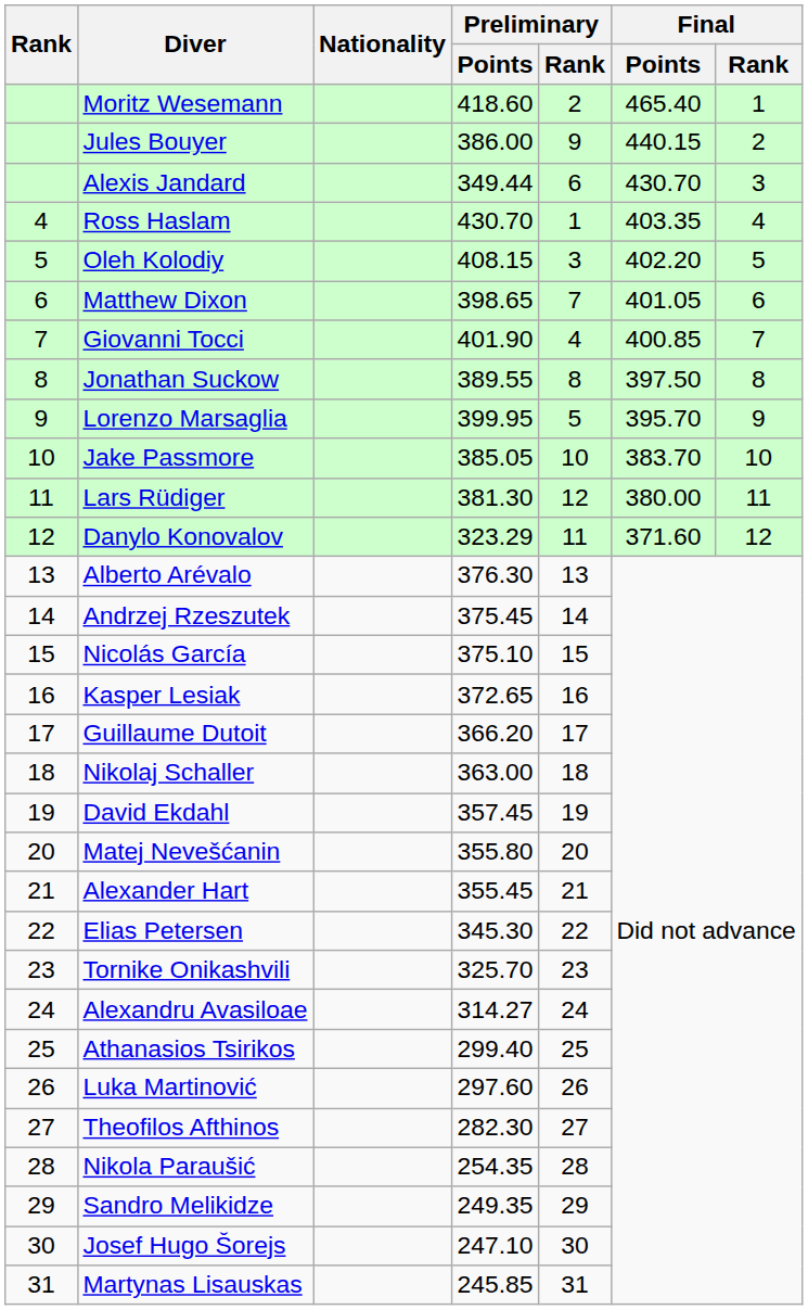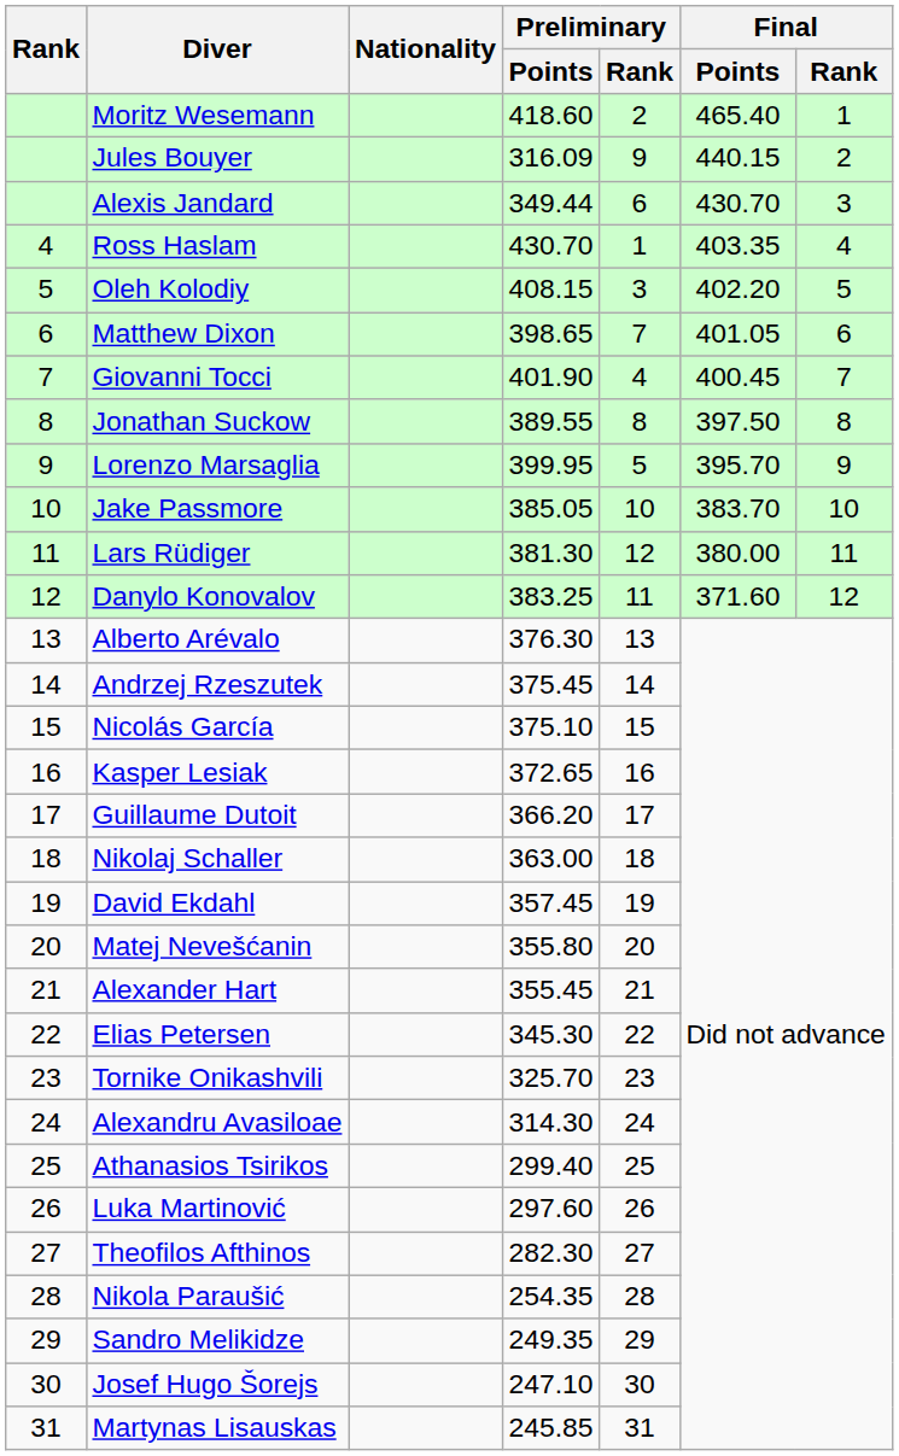Jules Bouyer | Preliminary / Points: 386.00 -> 316.09
Giovanni Tocci | Final / Points: 400.85 -> 400.45
Danylo Konovalov | Preliminary / Points: 323.29 -> 383.25
Alexandru Avasiloae | Preliminary / Points: 314.27 -> 314.30
